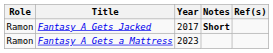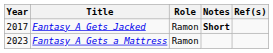columns swapped: Year <-> Role
